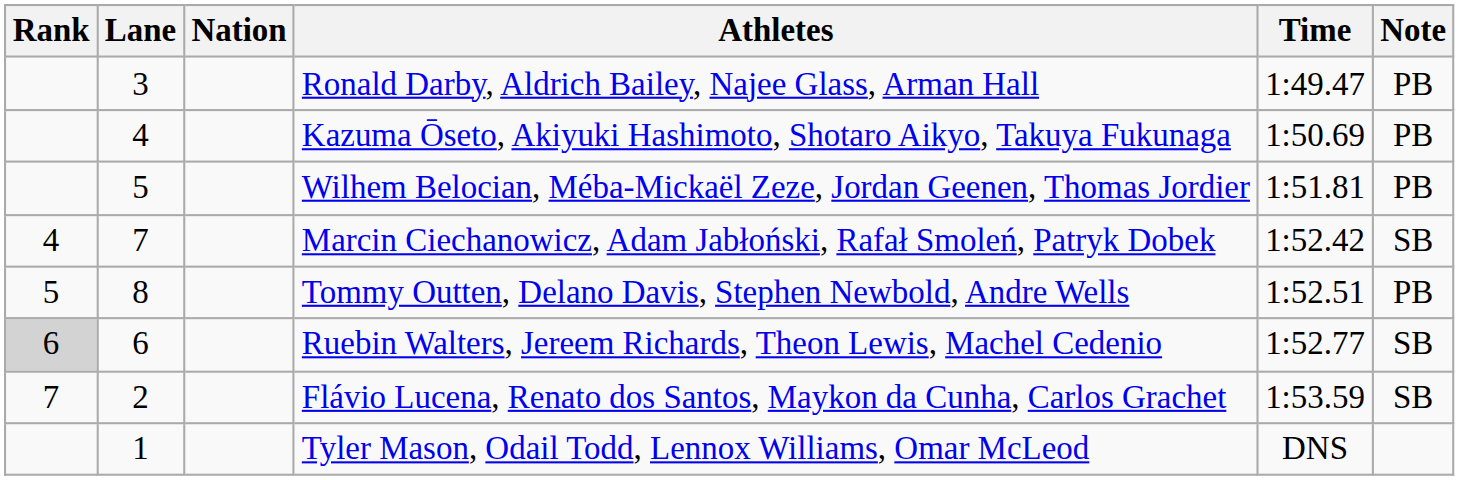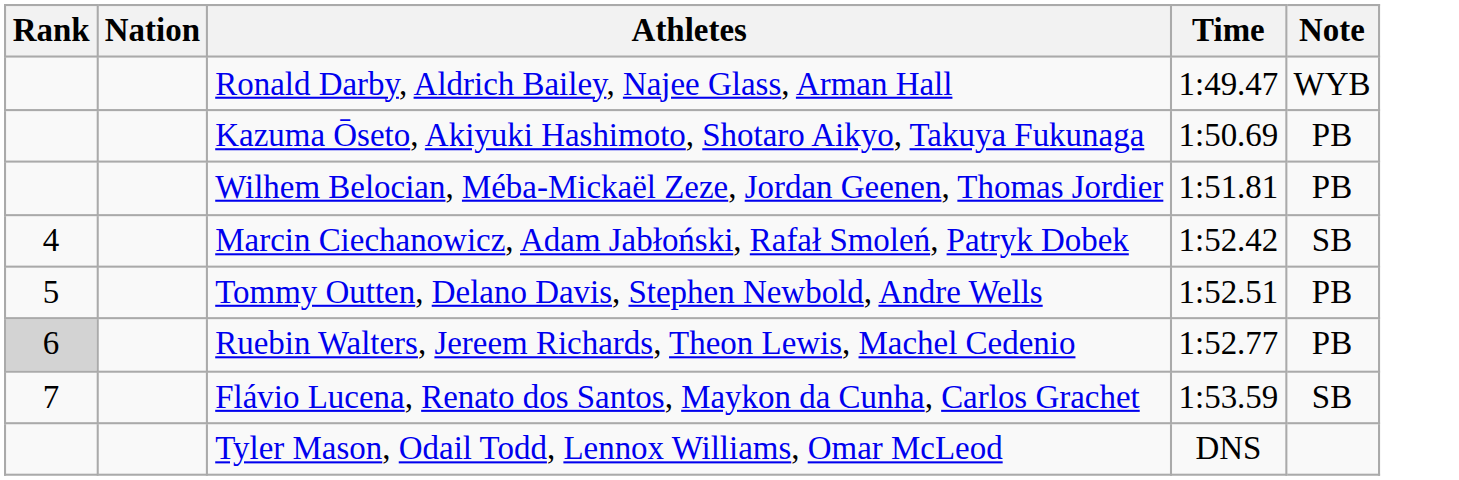- column: Lane | 3 | 4 | 5 | 7 | 8 | 6 | 2 | 1
Ronald Darby, Aldrich Bailey, Najee Glass, Arman Hall | Note: PB -> WYB
Ruebin Walters, Jereem Richards, Theon Lewis, Machel Cedenio | Note: SB -> PB
